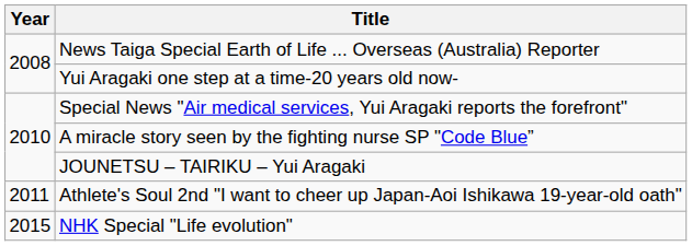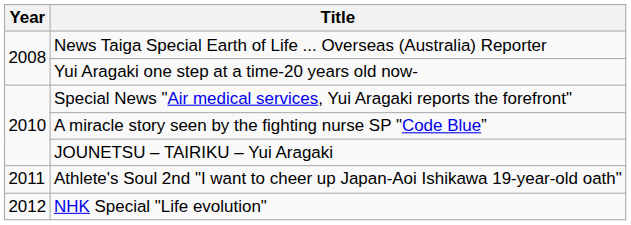NHK Special "Life evolution" | Year: 2015 -> 2012
